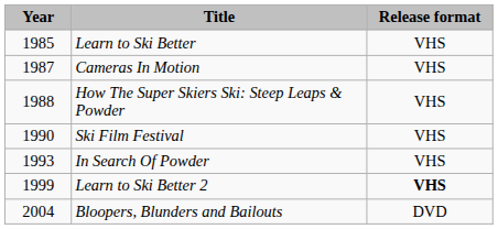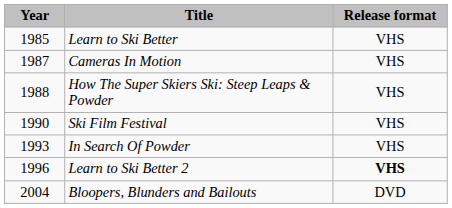Learn to Ski Better 2 | Year: 1999 -> 1996
